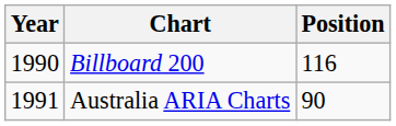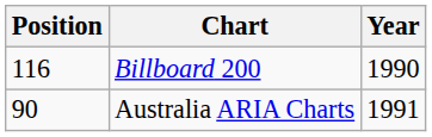columns swapped: Year <-> Position
